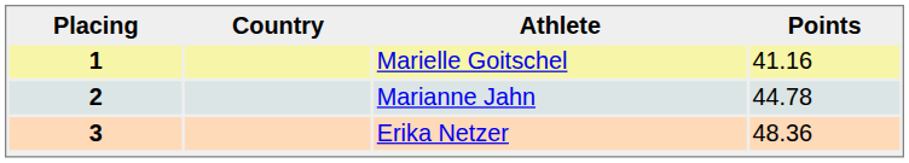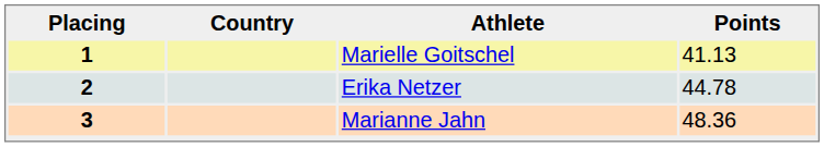1 | Points: 41.16 -> 41.13
2 | Athlete: Marianne Jahn -> Erika Netzer
3 | Athlete: Erika Netzer -> Marianne Jahn
